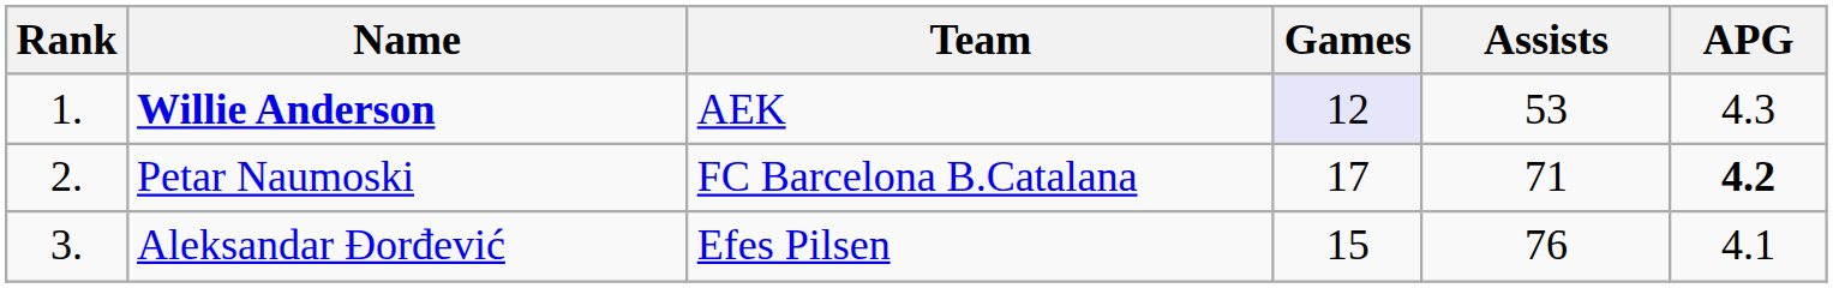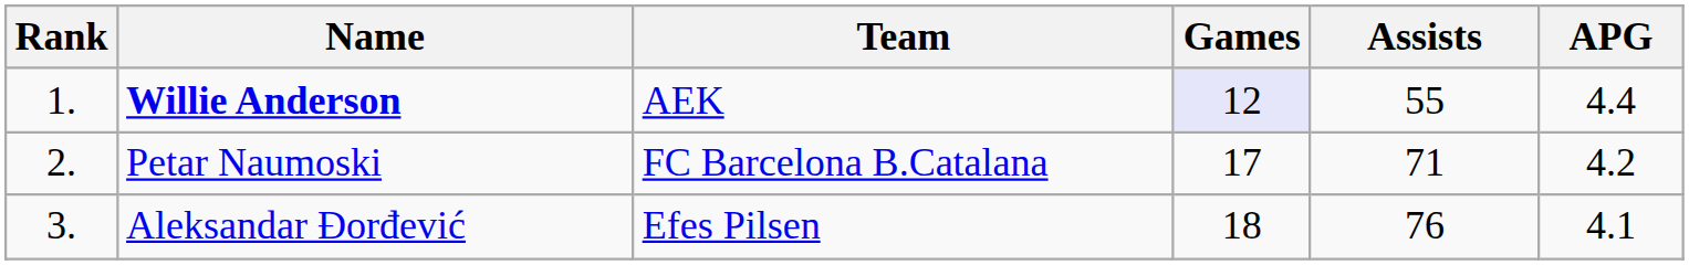Willie Anderson | Assists: 53 -> 55
Willie Anderson | APG: 4.3 -> 4.4
Petar Naumoski | APG: bold -> normal
Aleksandar Đorđević | Games: 15 -> 18
